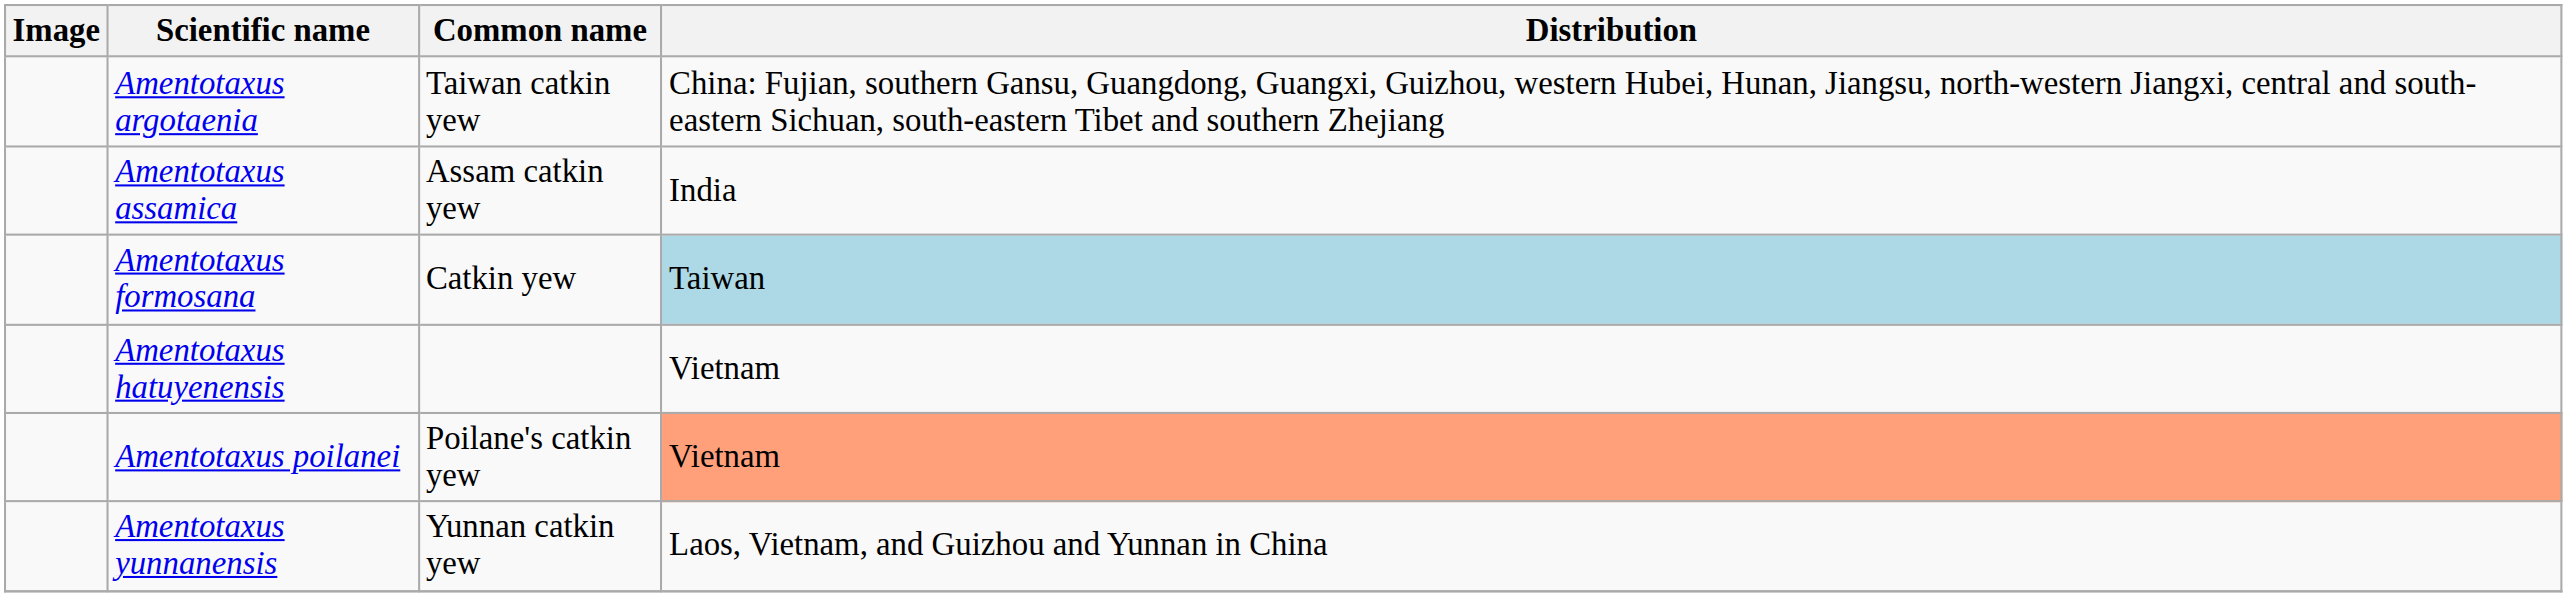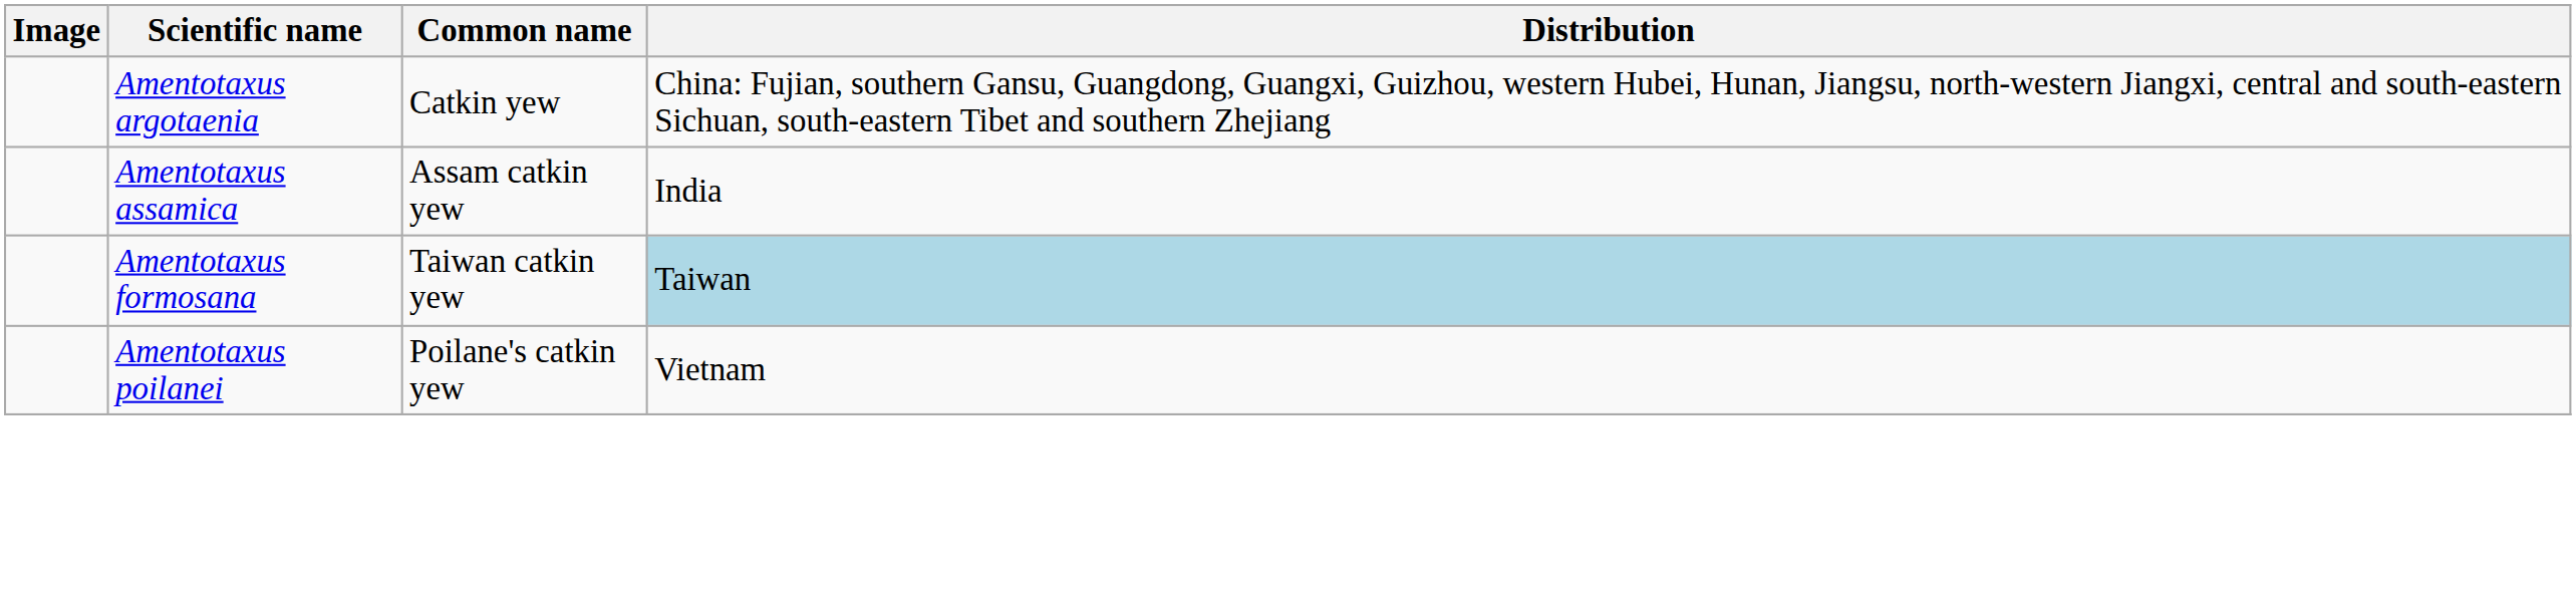Amentotaxus argotaenia | Common name: Taiwan catkin yew -> Catkin yew
Amentotaxus formosana | Common name: Catkin yew -> Taiwan catkin yew
- row: Amentotaxus hatuyenensis | Vietnam
Amentotaxus poilanei | Distribution: lightsalmon background -> no background
- row: Amentotaxus yunnanensis | Yunnan catkin yew | Laos, Vietnam, and Guizhou and Yunnan in China
